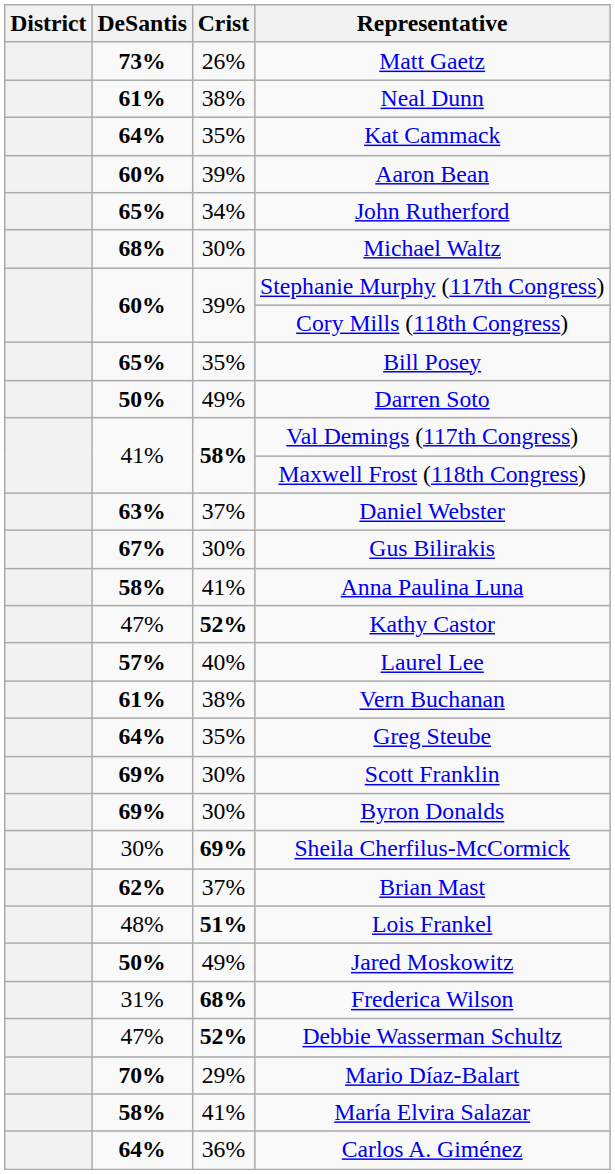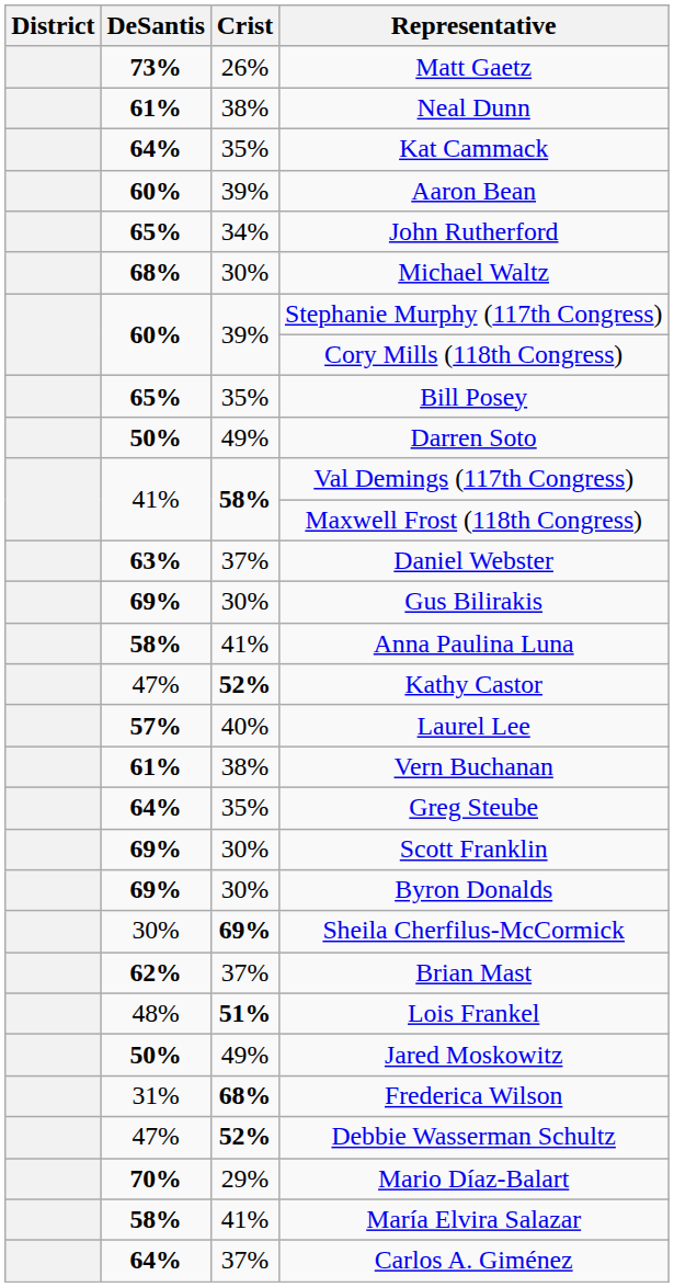Gus Bilirakis | DeSantis: 67% -> 69%
Carlos A. Giménez | Crist: 36% -> 37%
